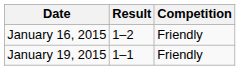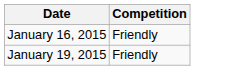- column: Result | 1–2 | 1–1
